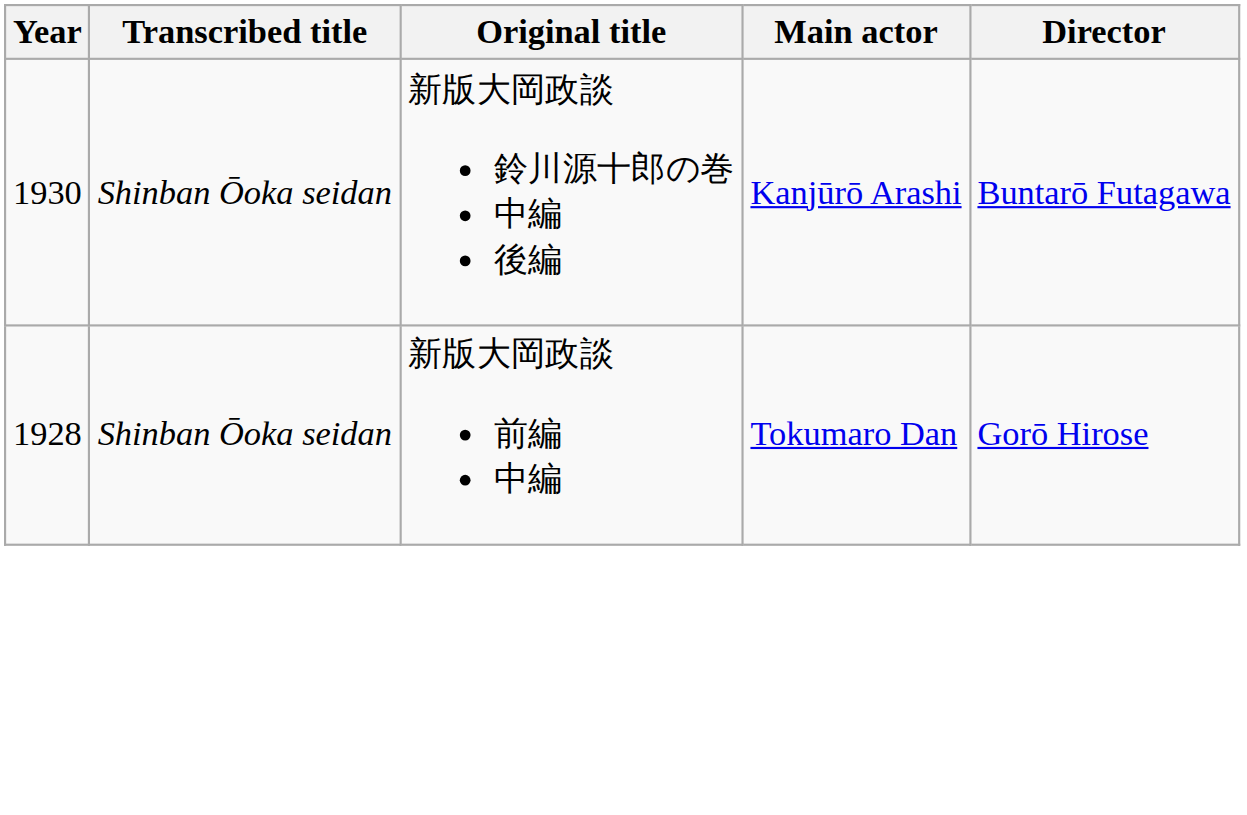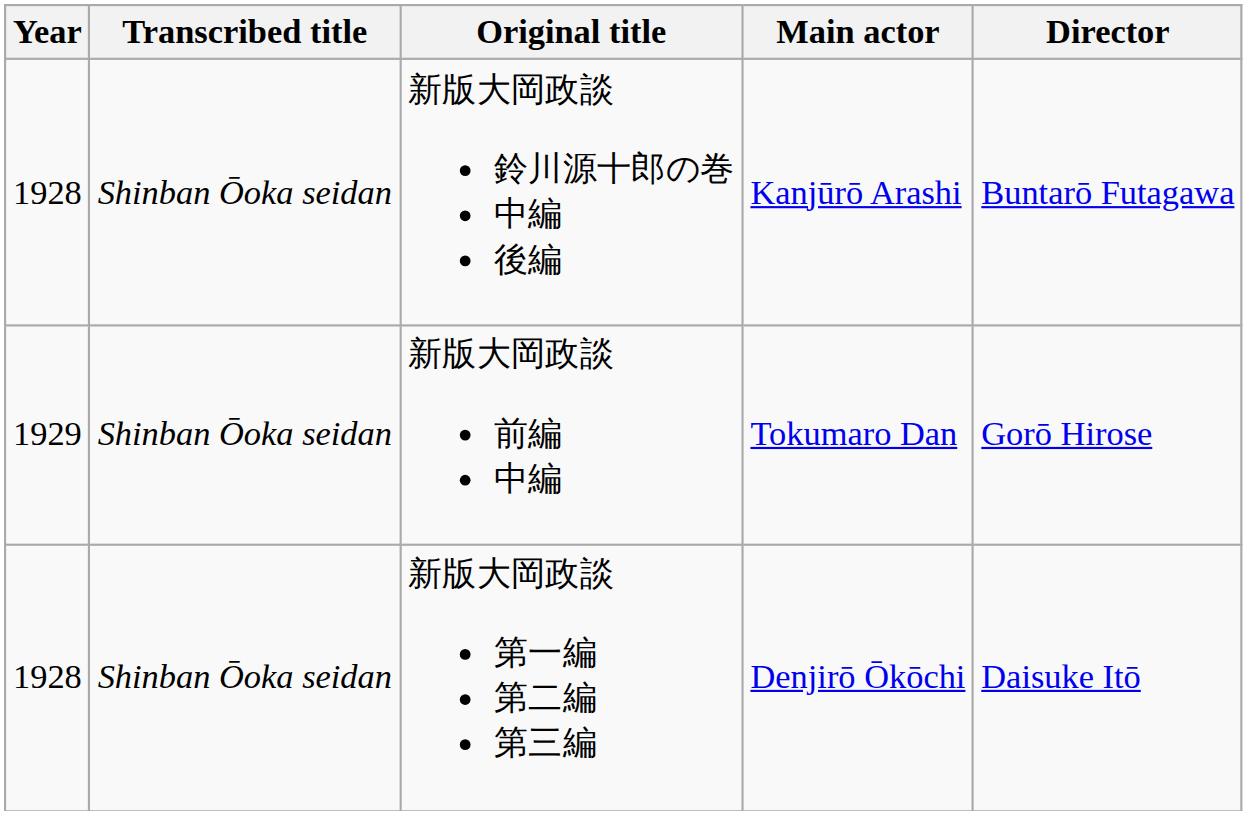新版大岡政談 鈴川源十郎の巻 中編 後編 | Year: 1930 -> 1928
新版大岡政談 前編 中編 | Year: 1928 -> 1929
+ row: 1928 | Shinban Ōoka seidan | 新版大岡政談 第一編 第二編 第三編 | Denjirō Ōkōchi | Daisuke Itō
